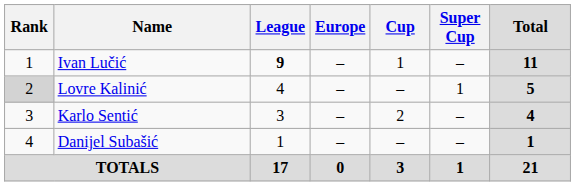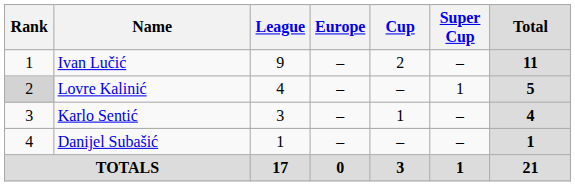Ivan Lučić | League: bold -> normal
Ivan Lučić | Cup: 1 -> 2
Karlo Sentić | Cup: 2 -> 1
